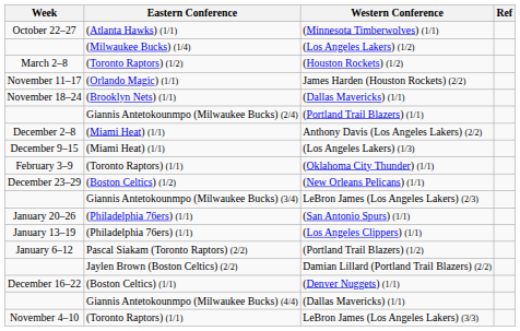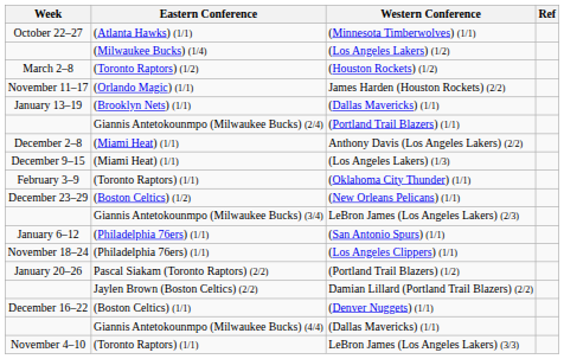(Brooklyn Nets) (1/1) / (Dallas Mavericks) (1/1) | Week: November 18–24 -> January 13–19
(San Antonio Spurs) (1/1) | Week: January 20–26 -> January 6–12
(Los Angeles Clippers) (1/1) | Week: January 13–19 -> November 18–24
(Portland Trail Blazers) (1/2) | Week: January 6–12 -> January 20–26
